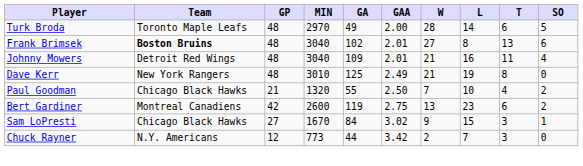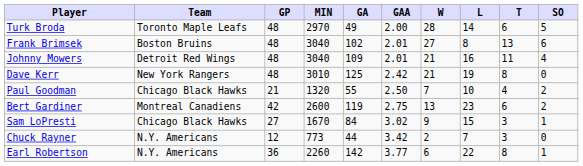Frank Brimsek | Team: bold -> normal
Dave Kerr | GAA: 2.49 -> 2.42
+ row: Earl Robertson | N.Y. Americans | 36 | 2260 | 142 | 3.77 | 6 | 22 | 8 | 1
